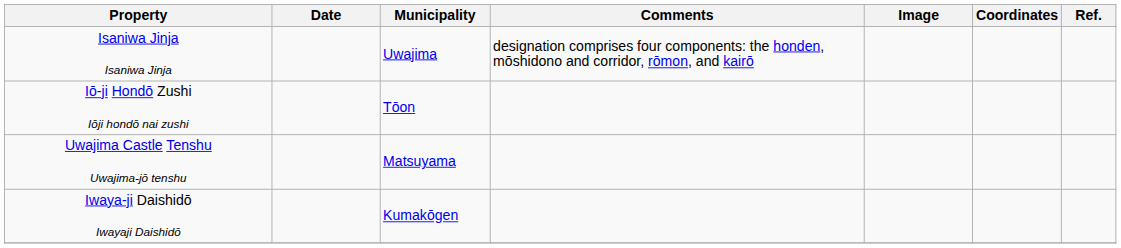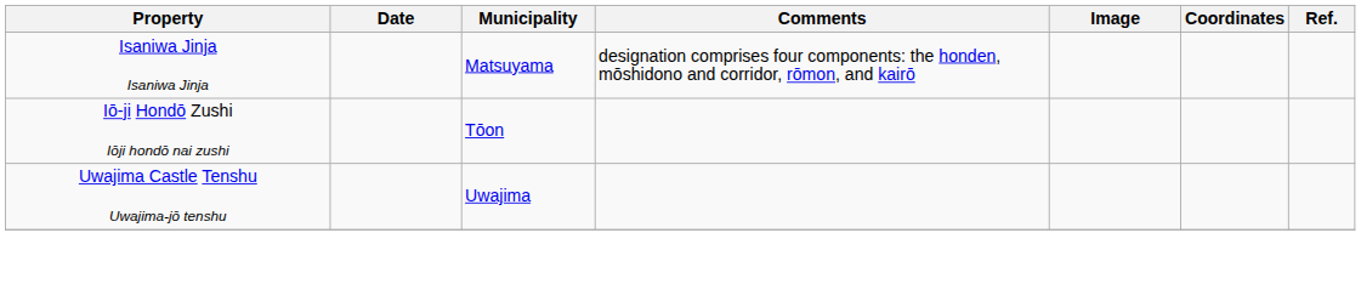Isaniwa Jinja Isaniwa Jinja | Municipality: Uwajima -> Matsuyama
Uwajima Castle Tenshu Uwajima-jō tenshu | Municipality: Matsuyama -> Uwajima
- row: Iwaya-ji Daishidō Iwayaji Daishidō | Kumakōgen
